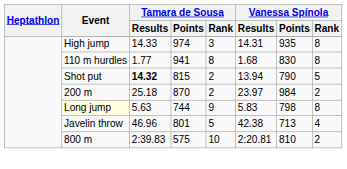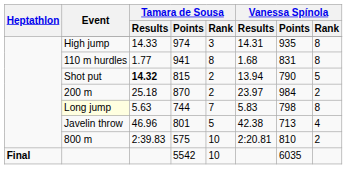941 | Vanessa Spínola / Points: 830 -> 831
744 | Tamara de Sousa / Rank: 9 -> 7
+ row: Final | 5542 | 10 | 6035
